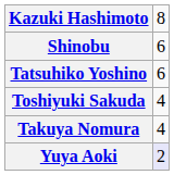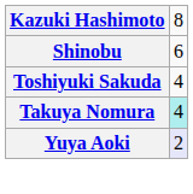- row: Tatsuhiko Yoshino | 6
Takuya Nomura | column 2: no background -> paleturquoise background
